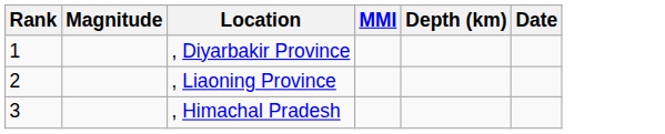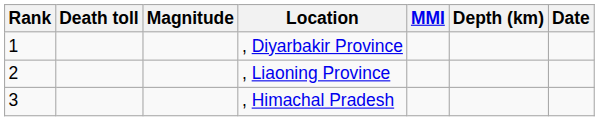+ column: Death toll
